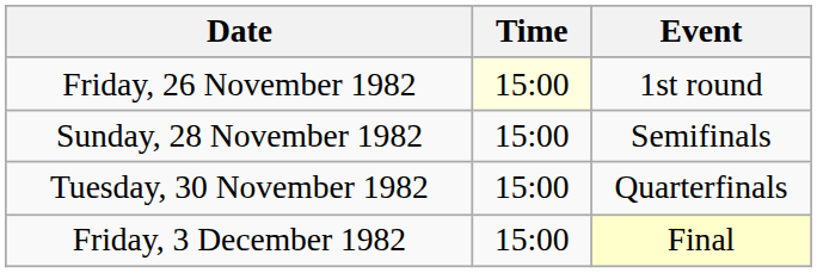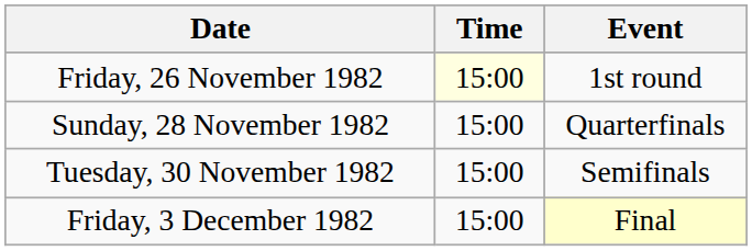Sunday, 28 November 1982 | Event: Semifinals -> Quarterfinals
Tuesday, 30 November 1982 | Event: Quarterfinals -> Semifinals
